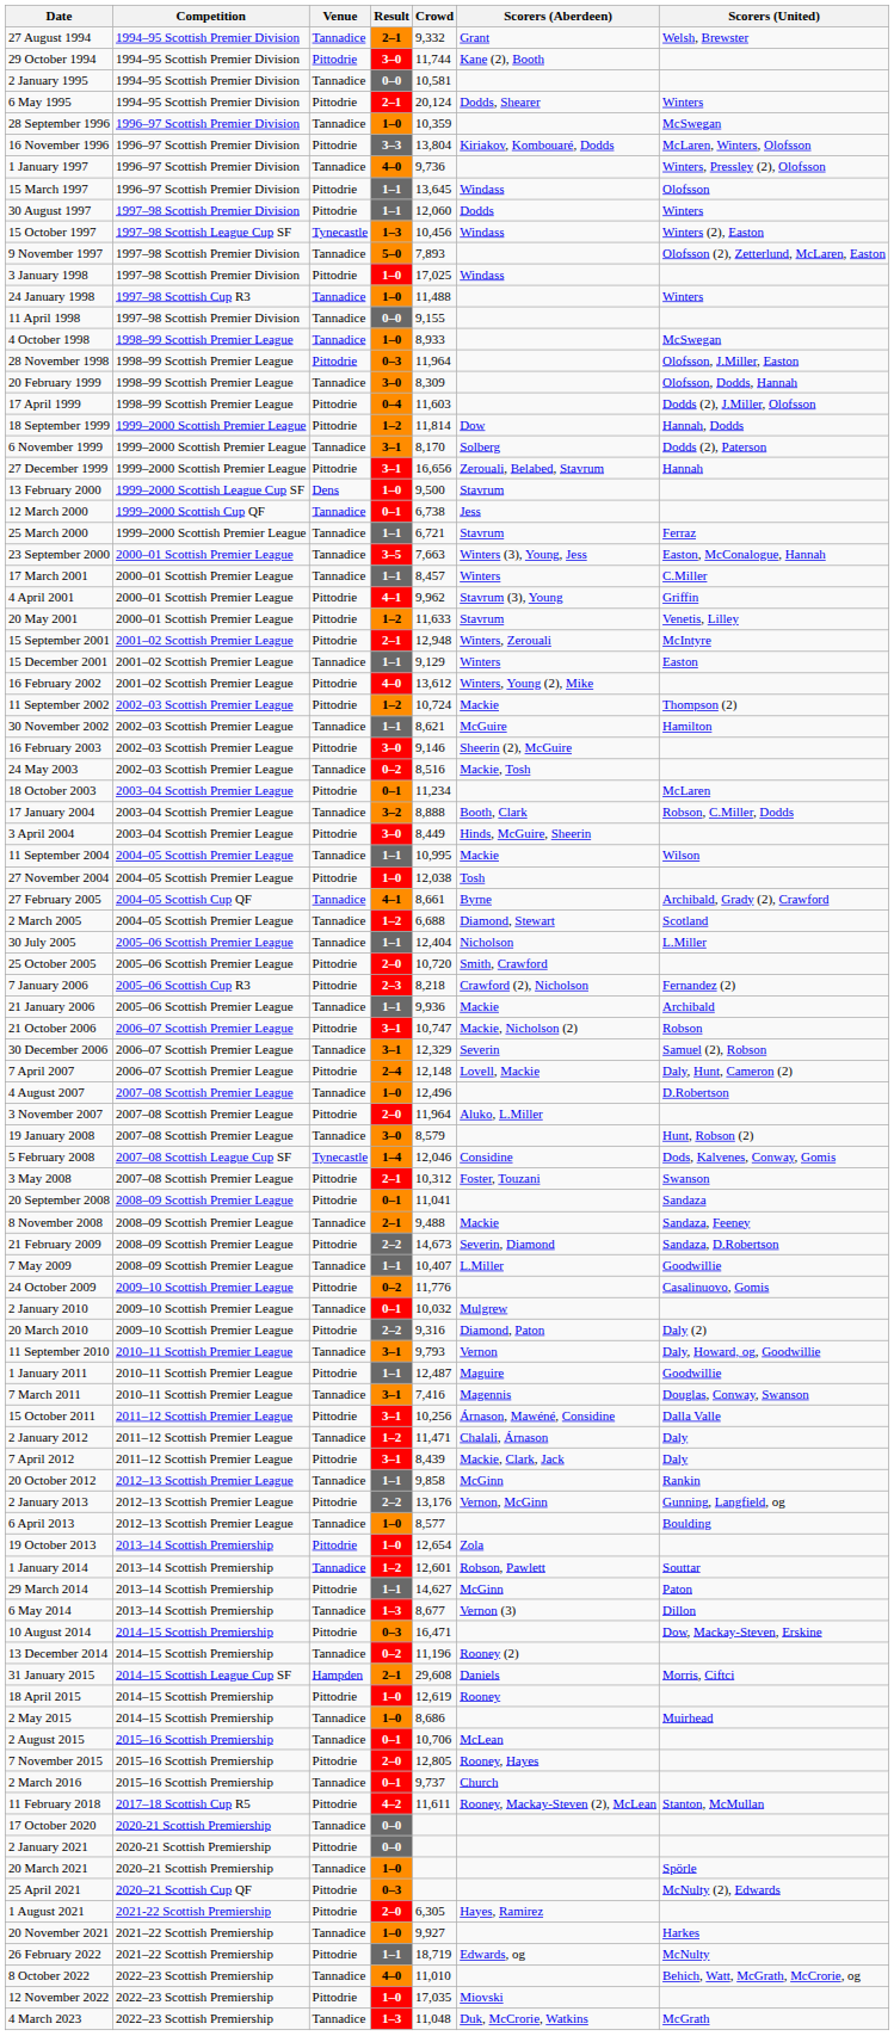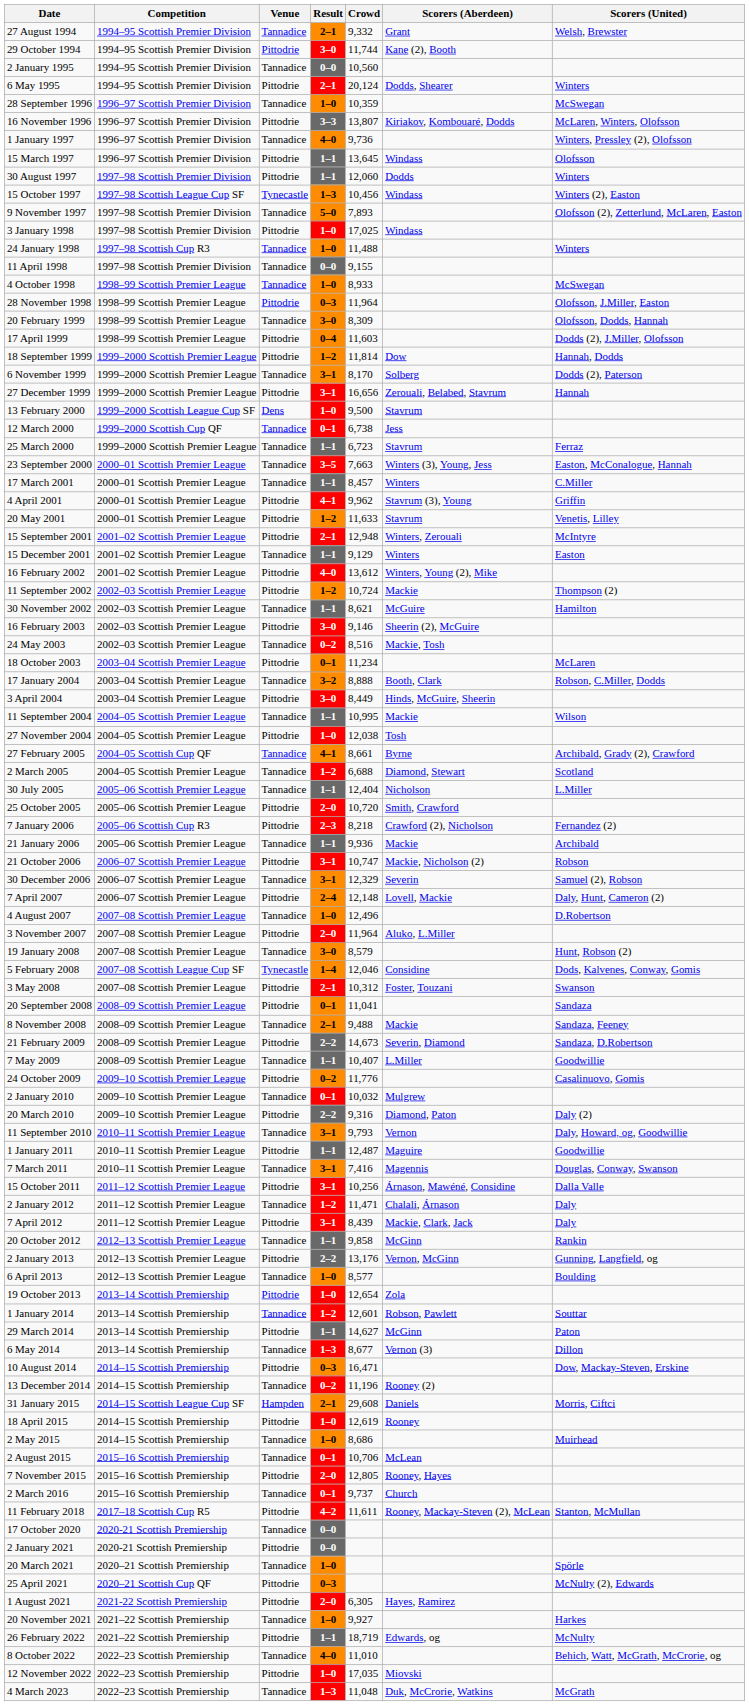2 January 1995 | Crowd: 10,581 -> 10,560
16 November 1996 | Crowd: 13,804 -> 13,807
25 March 2000 | Crowd: 6,721 -> 6,723
